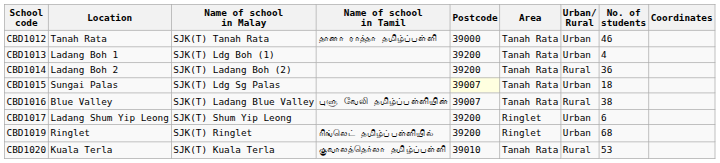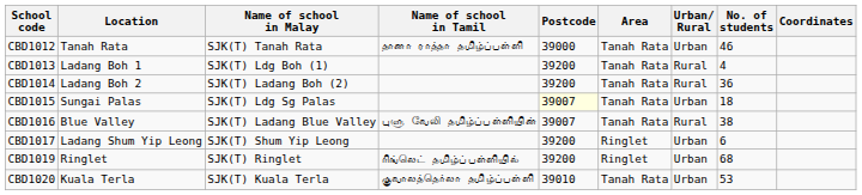CBD1013 | Urban/ Rural: Urban -> Rural
CBD1020 | Urban/ Rural: Rural -> Urban
